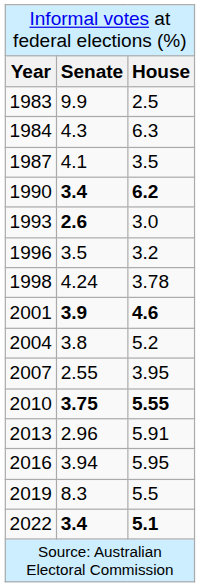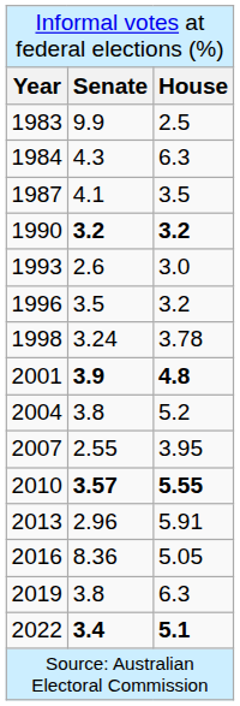1990 | column 2: 3.4 -> 3.2
1990 | column 3: 6.2 -> 3.2
1993 | column 2: bold -> normal
1998 | column 2: 4.24 -> 3.24
2001 | column 3: 4.6 -> 4.8
2010 | column 2: 3.75 -> 3.57
2016 | column 2: 3.94 -> 8.36
2016 | column 3: 5.95 -> 5.05
2019 | column 2: 8.3 -> 3.8
2019 | column 3: 5.5 -> 6.3
